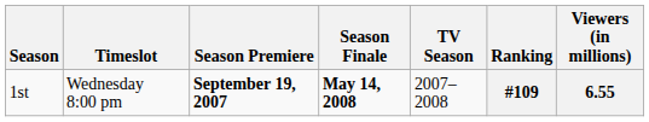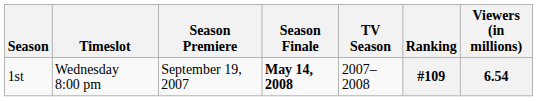1st | Season Premiere: bold -> normal
1st | Viewers (in millions): 6.55 -> 6.54
